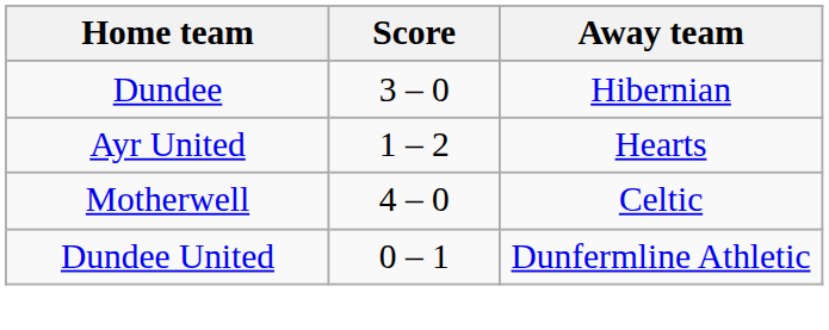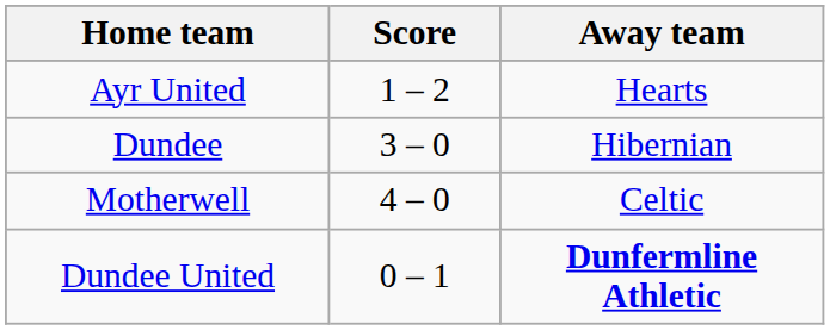rows swapped: Dundee <-> Ayr United
Dundee United | Away team: normal -> bold
